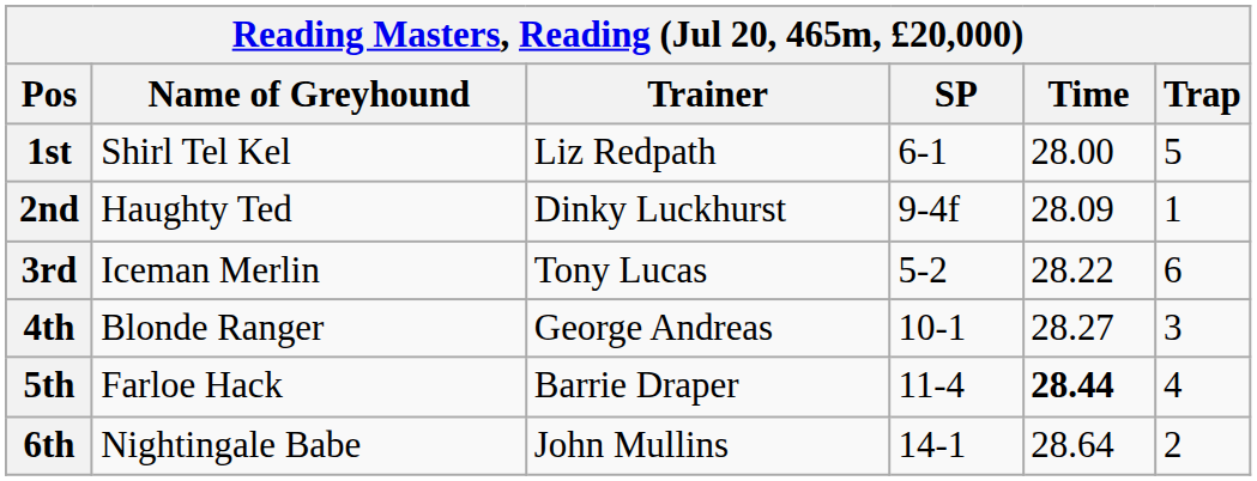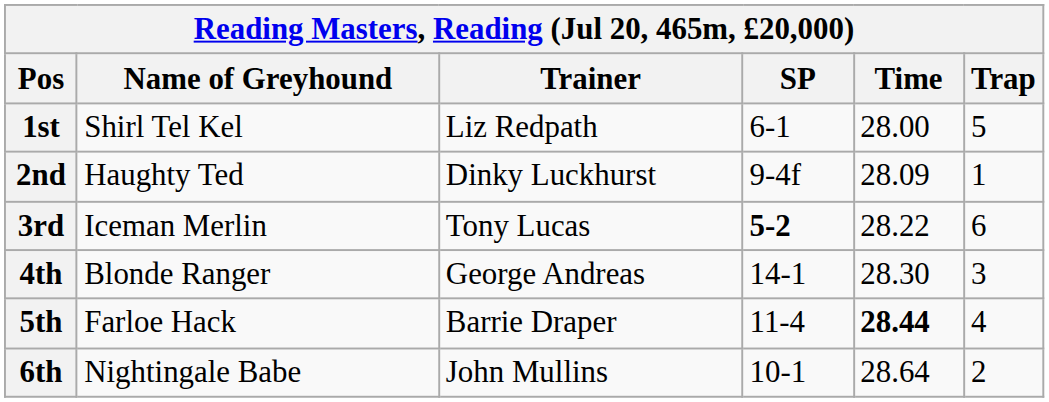3rd | SP: normal -> bold
4th | SP: 10-1 -> 14-1
4th | Time: 28.27 -> 28.30
6th | SP: 14-1 -> 10-1
